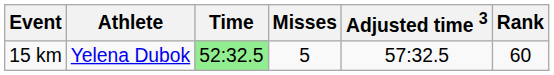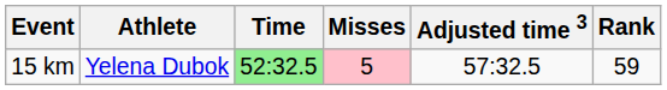15 km | Misses: no background -> pink background
15 km | Rank: 60 -> 59
